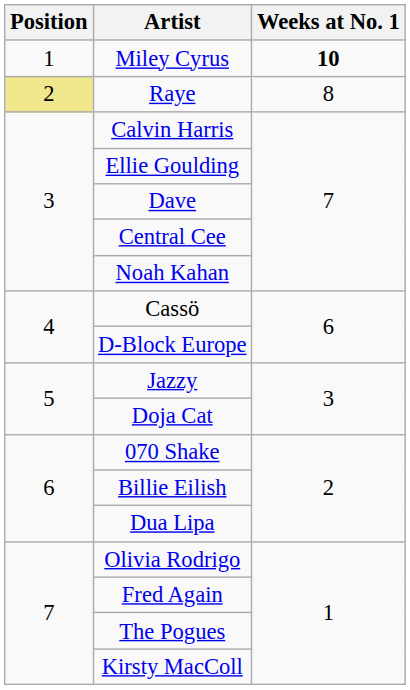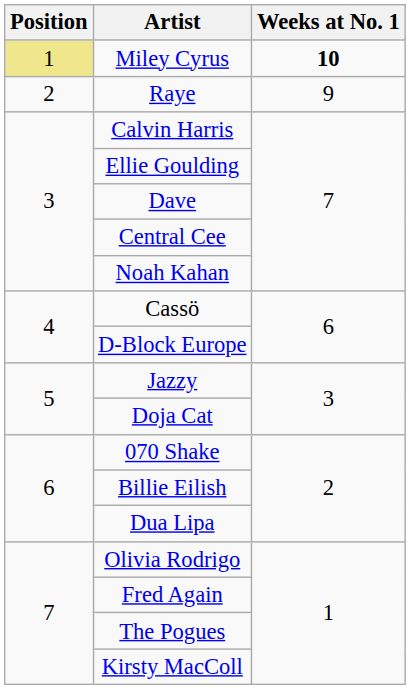Miley Cyrus | Position: no background -> khaki background
Raye | Position: khaki background -> no background
Raye | Weeks at No. 1: 8 -> 9
